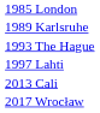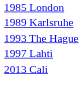- row: 2017 Wrocław
